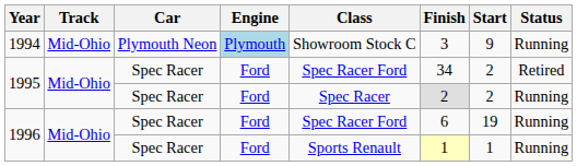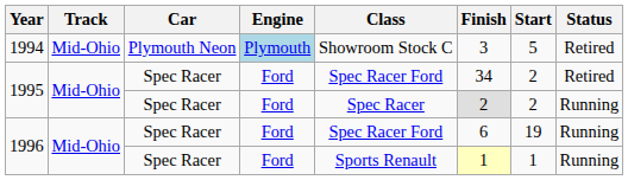1994 | Start: 9 -> 5
1994 | Status: Running -> Retired
